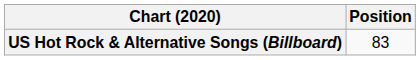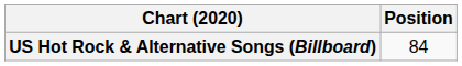US Hot Rock & Alternative Songs (Billboard) | Position: 83 -> 84
